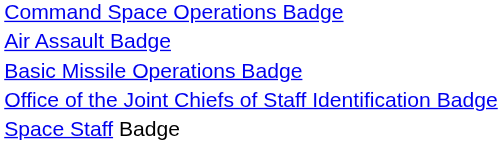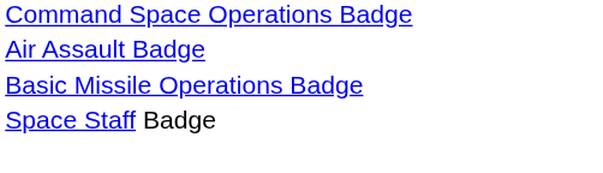- row: Office of the Joint Chiefs of Staff Identification Badge
